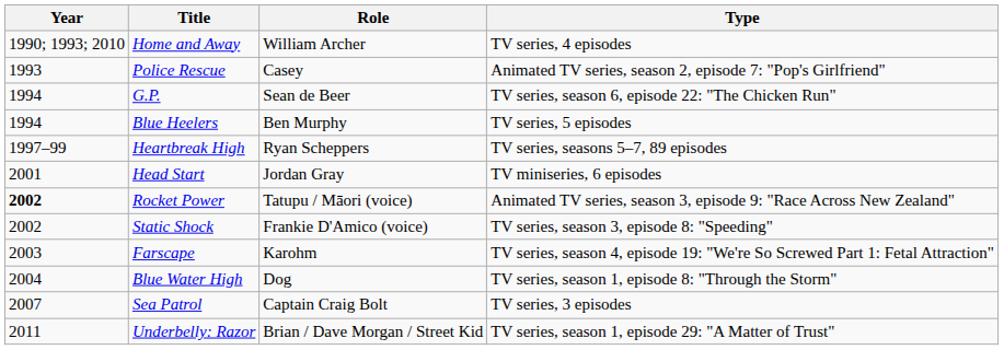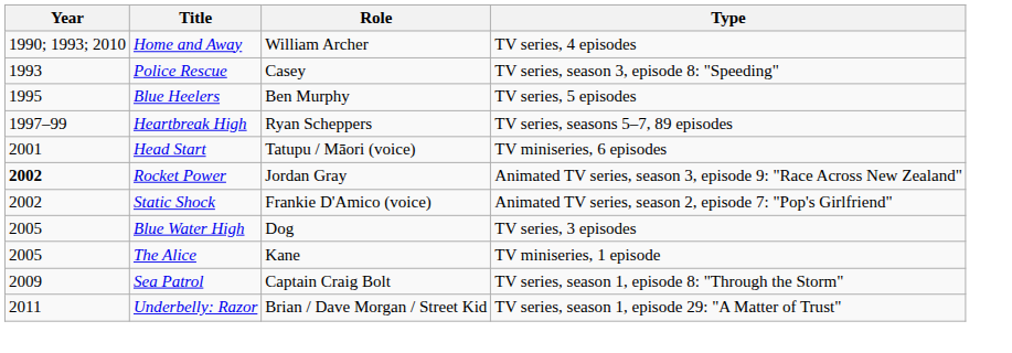Police Rescue | Type: Animated TV series, season 2, episode 7: "Pop's Girlfriend" -> TV series, season 3, episode 8: "Speeding"
- row: 1994 | G.P. | Sean de Beer | TV series, season 6, episode 22: "The Chicken Run"
Blue Heelers | Year: 1994 -> 1995
Head Start | Role: Jordan Gray -> Tatupu / Māori (voice)
Rocket Power | Role: Tatupu / Māori (voice) -> Jordan Gray
Static Shock | Type: TV series, season 3, episode 8: "Speeding" -> Animated TV series, season 2, episode 7: "Pop's Girlfriend"
- row: 2003 | Farscape | Karohm | TV series, season 4, episode 19: "We're So Screwed Part 1: Fetal Attraction"
Blue Water High | Year: 2004 -> 2005
Blue Water High | Type: TV series, season 1, episode 8: "Through the Storm" -> TV series, 3 episodes
+ row: 2005 | The Alice | Kane | TV miniseries, 1 episode
Sea Patrol | Year: 2007 -> 2009
Sea Patrol | Type: TV series, 3 episodes -> TV series, season 1, episode 8: "Through the Storm"
